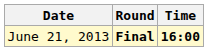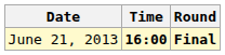columns swapped: Time <-> Round
